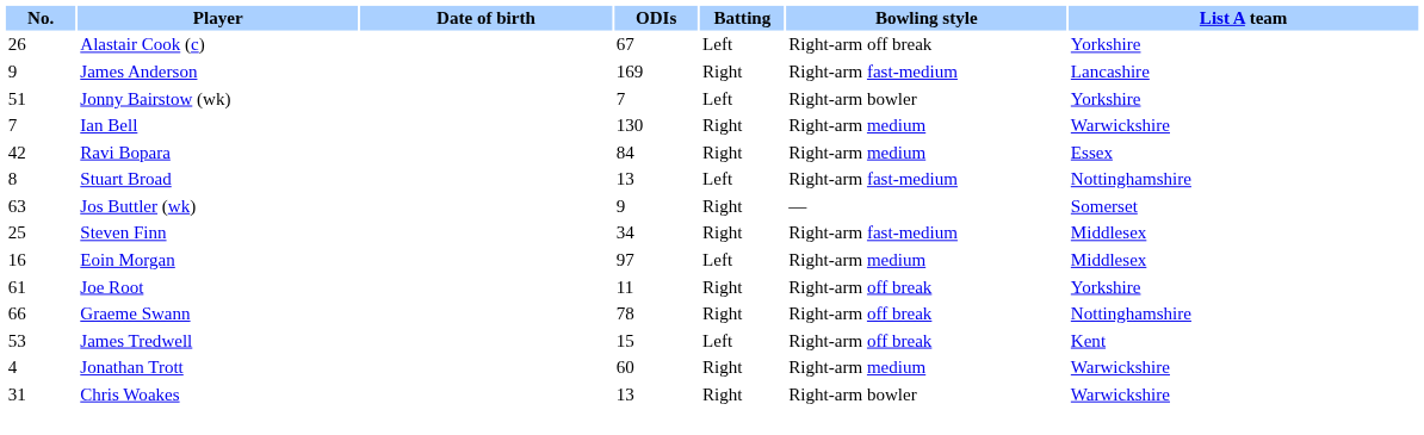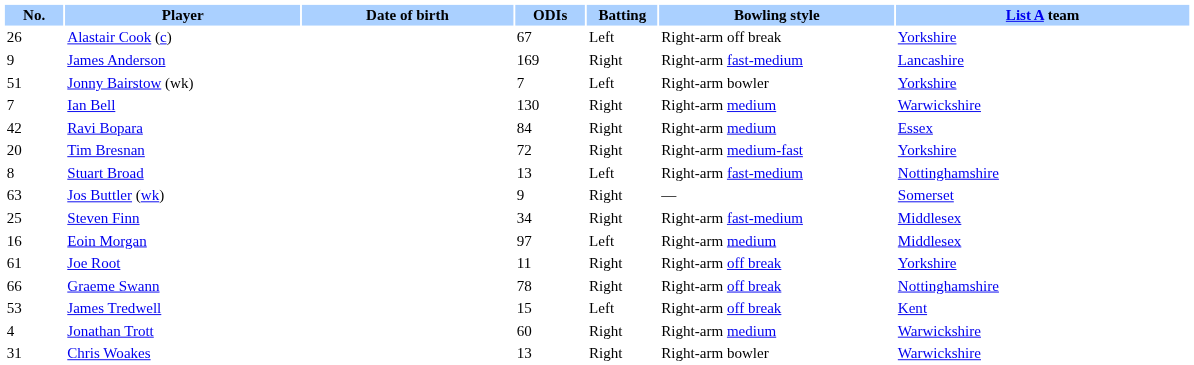+ row: 20 | Tim Bresnan | 72 | Right | Right-arm medium-fast | Yorkshire
